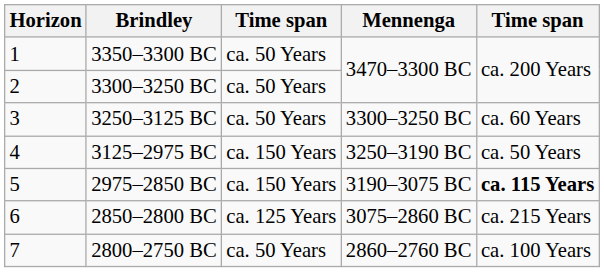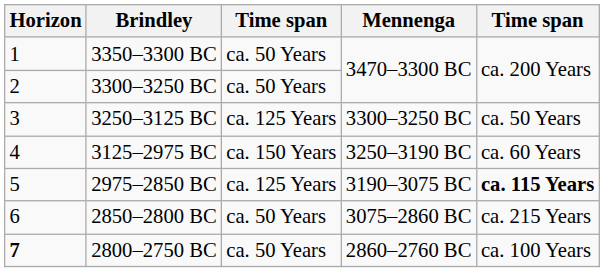3250–3125 BC | column 3: ca. 50 Years -> ca. 125 Years
3250–3125 BC | column 5: ca. 60 Years -> ca. 50 Years
3125–2975 BC | column 5: ca. 50 Years -> ca. 60 Years
2975–2850 BC | column 3: ca. 150 Years -> ca. 125 Years
2850–2800 BC | column 3: ca. 125 Years -> ca. 50 Years
2800–2750 BC | Horizon: normal -> bold
